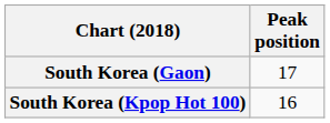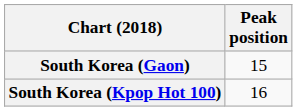South Korea (Gaon) | Peak position: 17 -> 15
